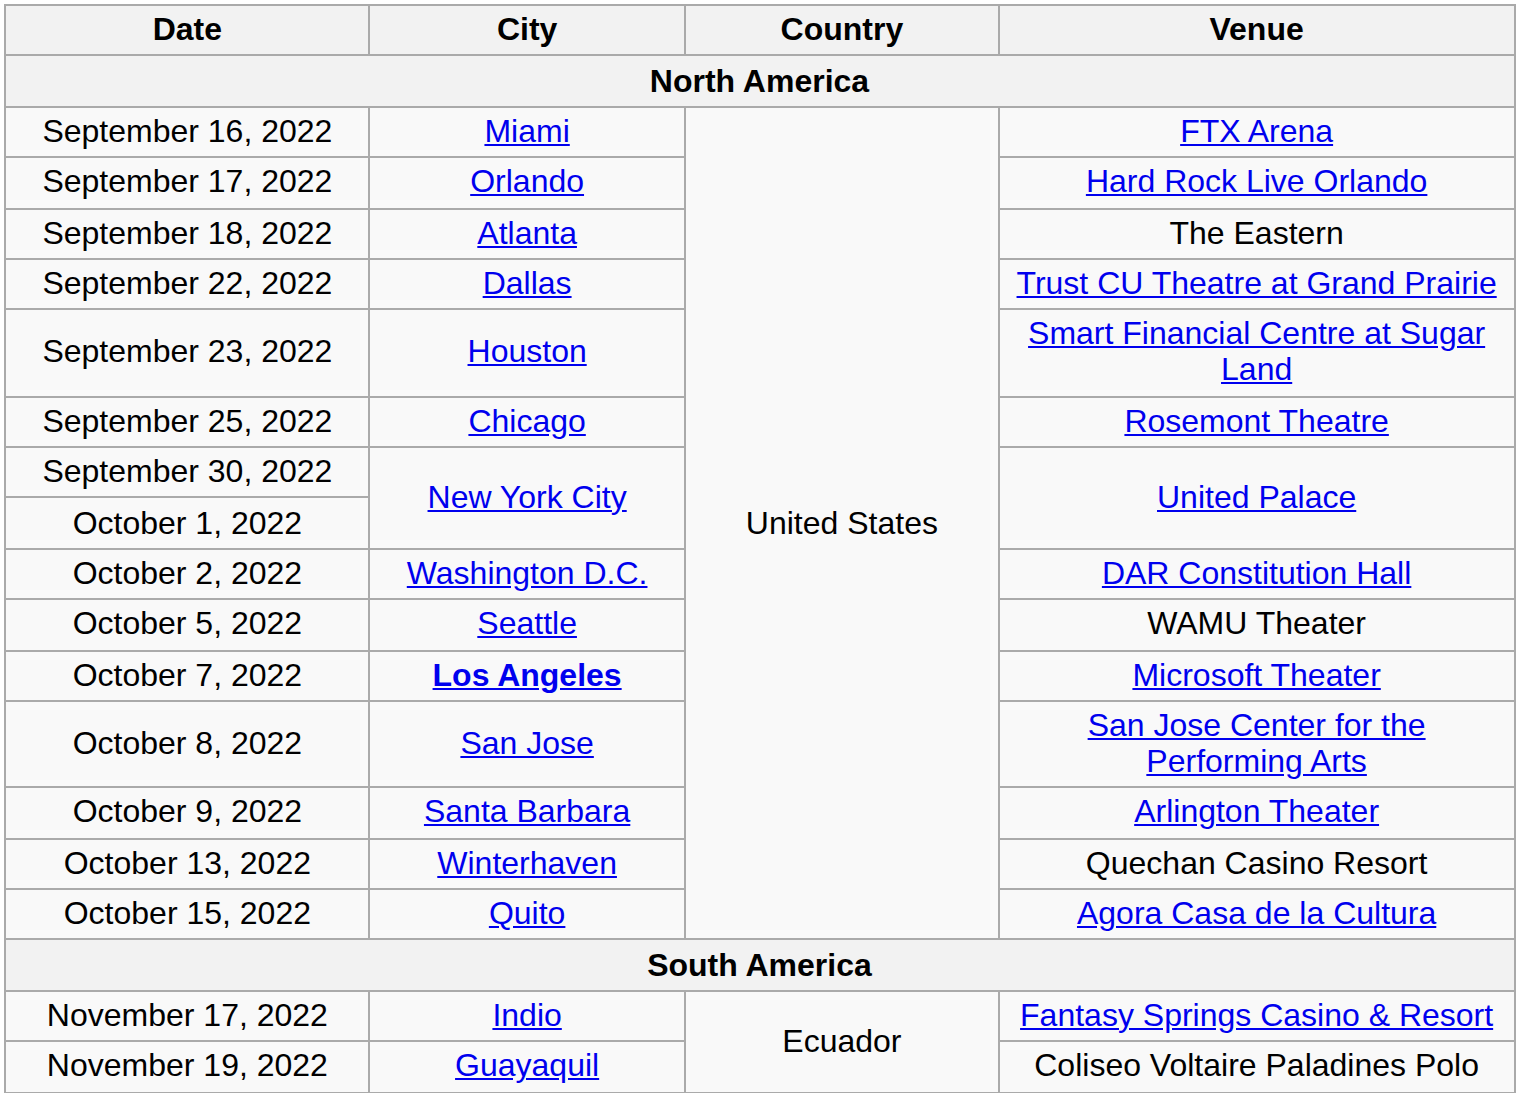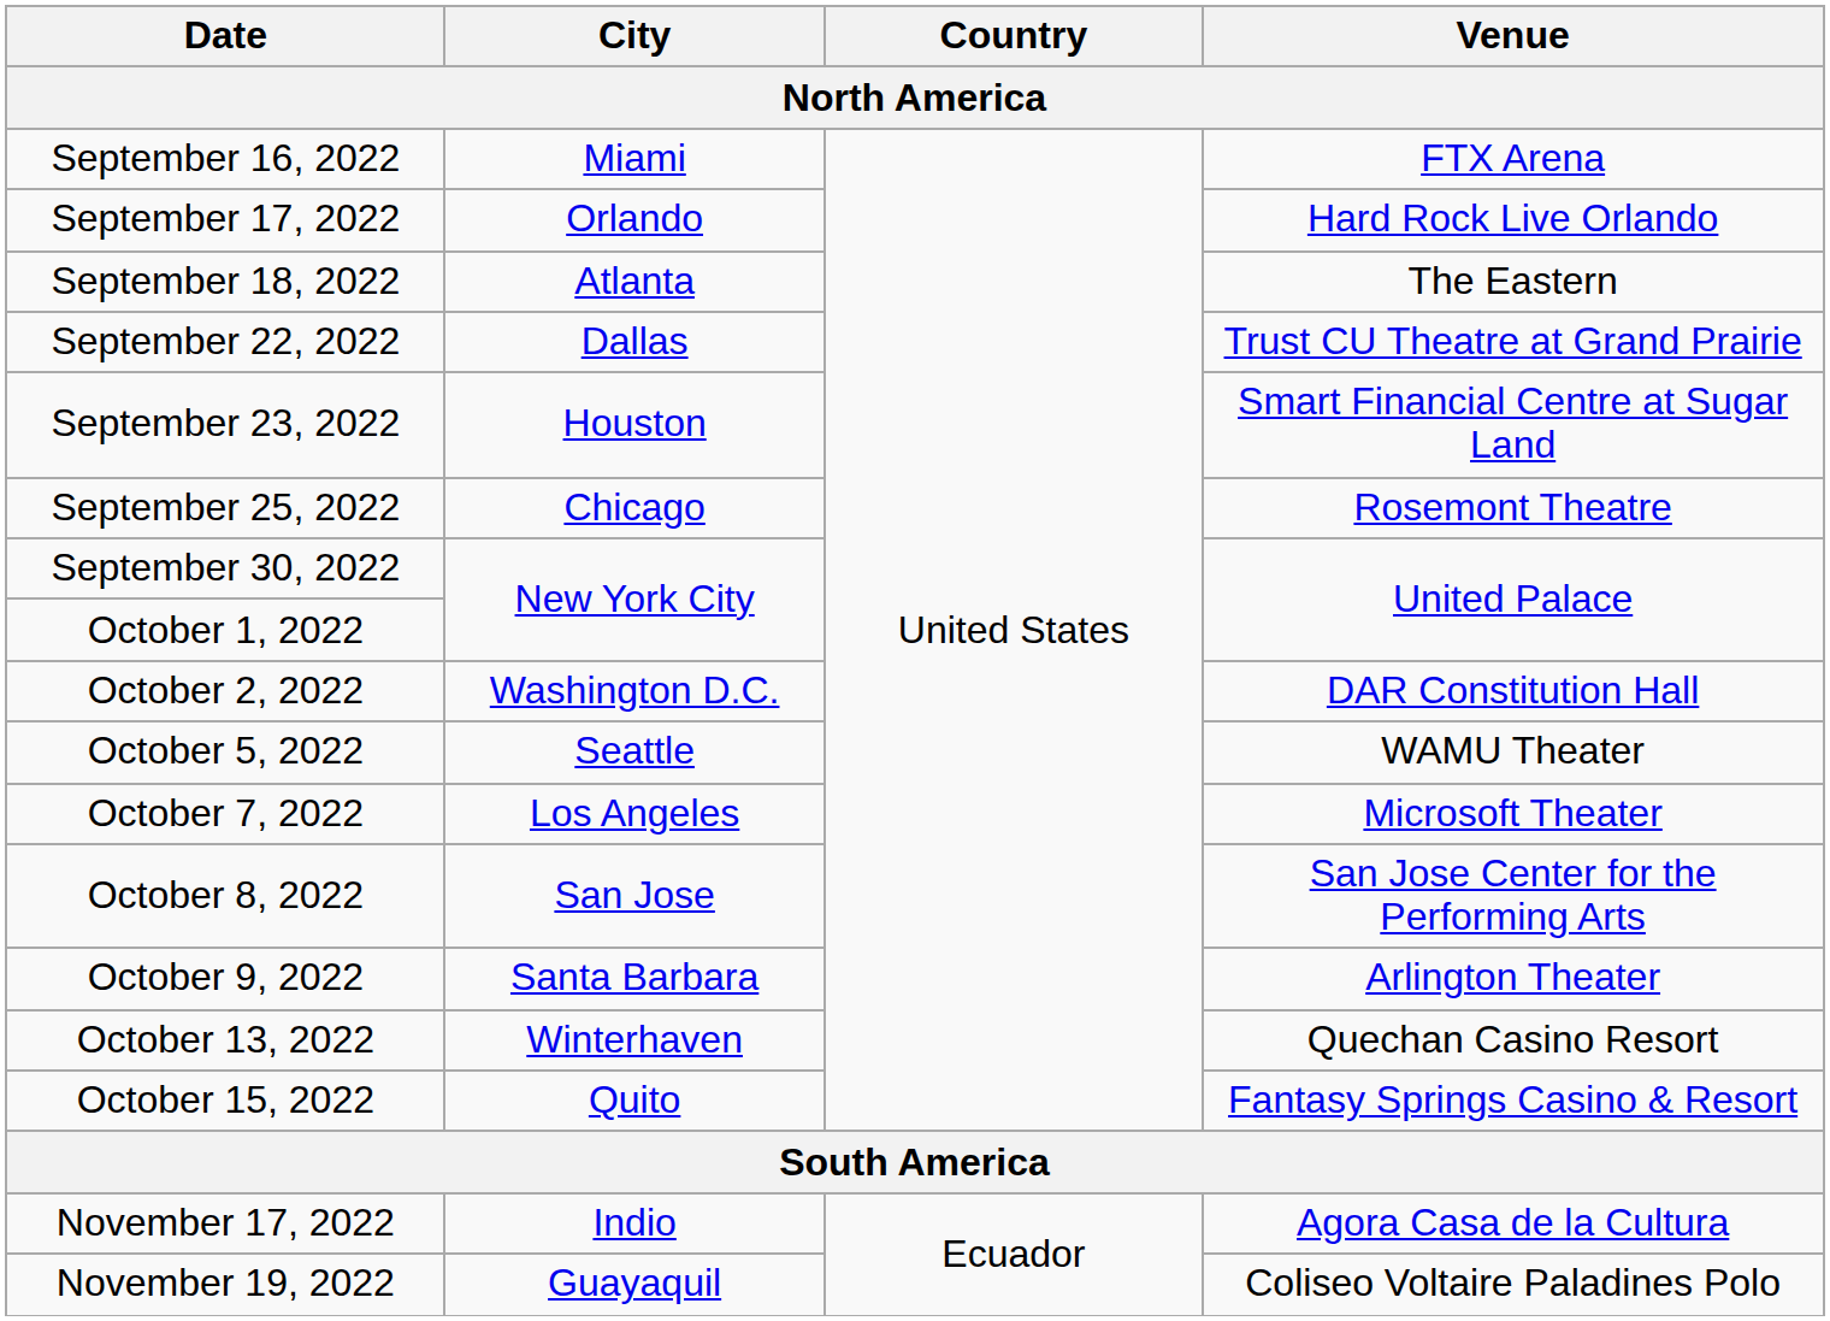October 7, 2022 | City: bold -> normal
October 15, 2022 | Venue: Agora Casa de la Cultura -> Fantasy Springs Casino & Resort
November 17, 2022 | Venue: Fantasy Springs Casino & Resort -> Agora Casa de la Cultura
